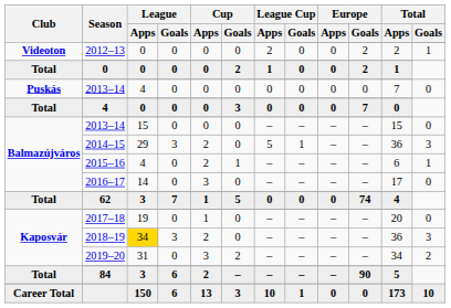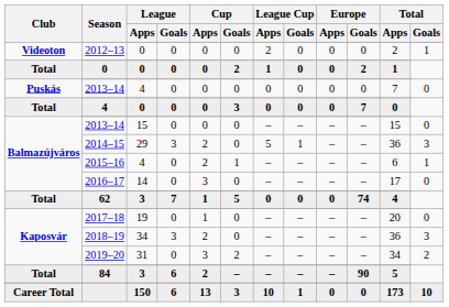2012–13 | Europe / Goals: 2 -> 0
2018–19 | League / Apps: gold background -> no background
